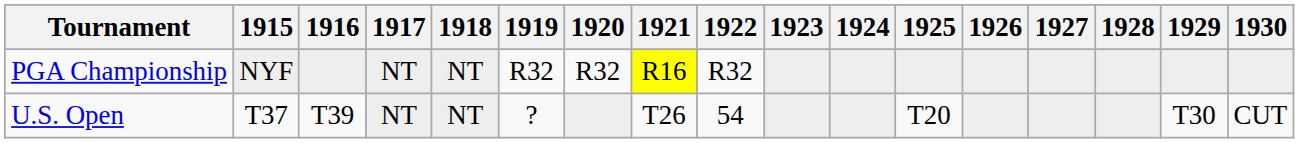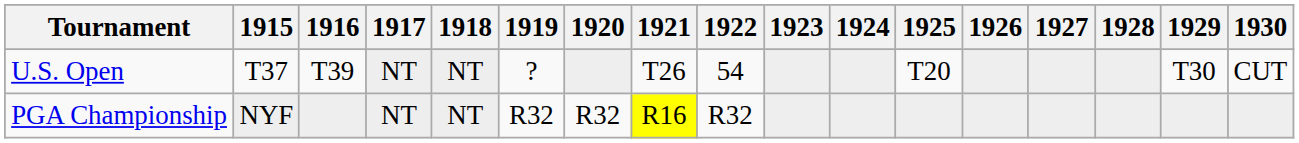rows swapped: U.S. Open <-> PGA Championship
